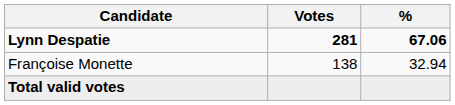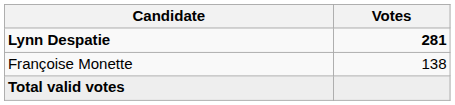- column: % | 67.06 | 32.94
